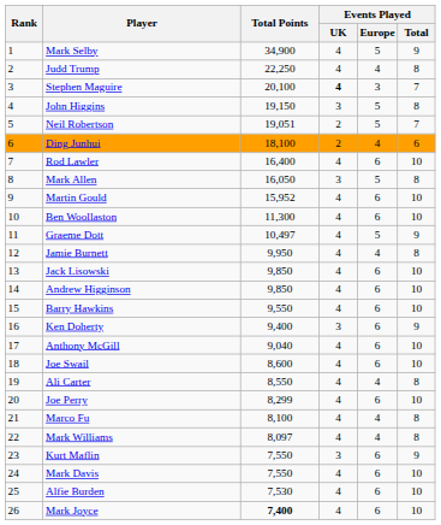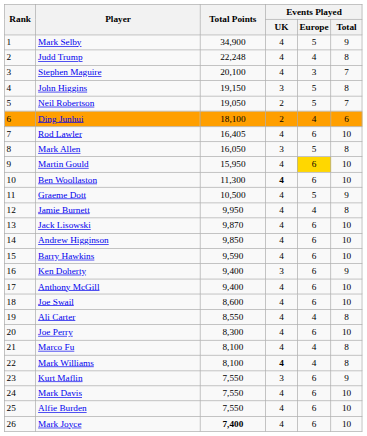Judd Trump | Total Points: 22,250 -> 22,248
Stephen Maguire | Events Played / UK: bold -> normal
Neil Robertson | Total Points: 19,051 -> 19,050
Rod Lawler | Total Points: 16,400 -> 16,405
Martin Gould | Total Points: 15,952 -> 15,950
Martin Gould | Events Played / Europe: no background -> gold background
Ben Woollaston | Events Played / UK: normal -> bold
Graeme Dott | Total Points: 10,497 -> 10,500
Jack Lisowski | Total Points: 9,850 -> 9,870
Barry Hawkins | Total Points: 9,550 -> 9,590
Anthony McGill | Total Points: 9,040 -> 9,400
Joe Perry | Total Points: 8,299 -> 8,300
Mark Williams | Total Points: 8,097 -> 8,100
Mark Williams | Events Played / UK: normal -> bold
Alfie Burden | Total Points: 7,530 -> 7,550
